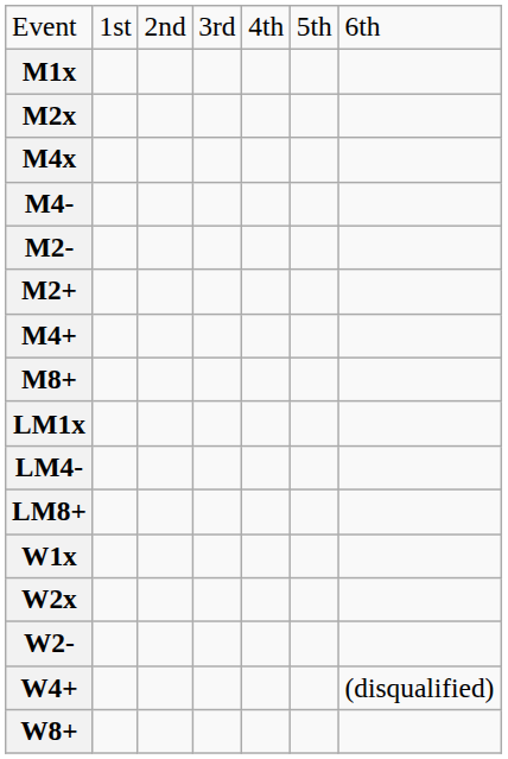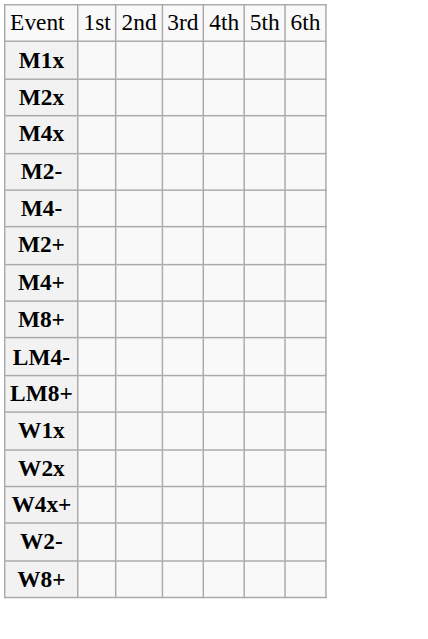rows swapped: M2- <-> M4-
- row: LM1x
+ row: W4x+
- row: W4+ | (disqualified)
